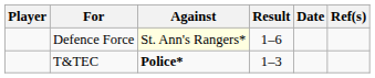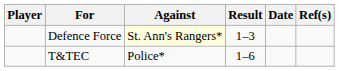Defence Force | Result: 1–6 -> 1–3
T&TEC | Against: bold -> normal
T&TEC | Result: 1–3 -> 1–6
